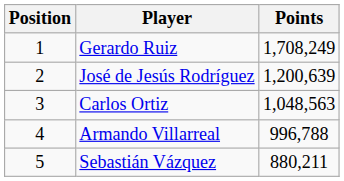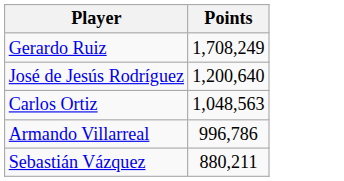- column: Position | 1 | 2 | 3 | 4 | 5
José de Jesús Rodríguez | Points: 1,200,639 -> 1,200,640
Armando Villarreal | Points: 996,788 -> 996,786
